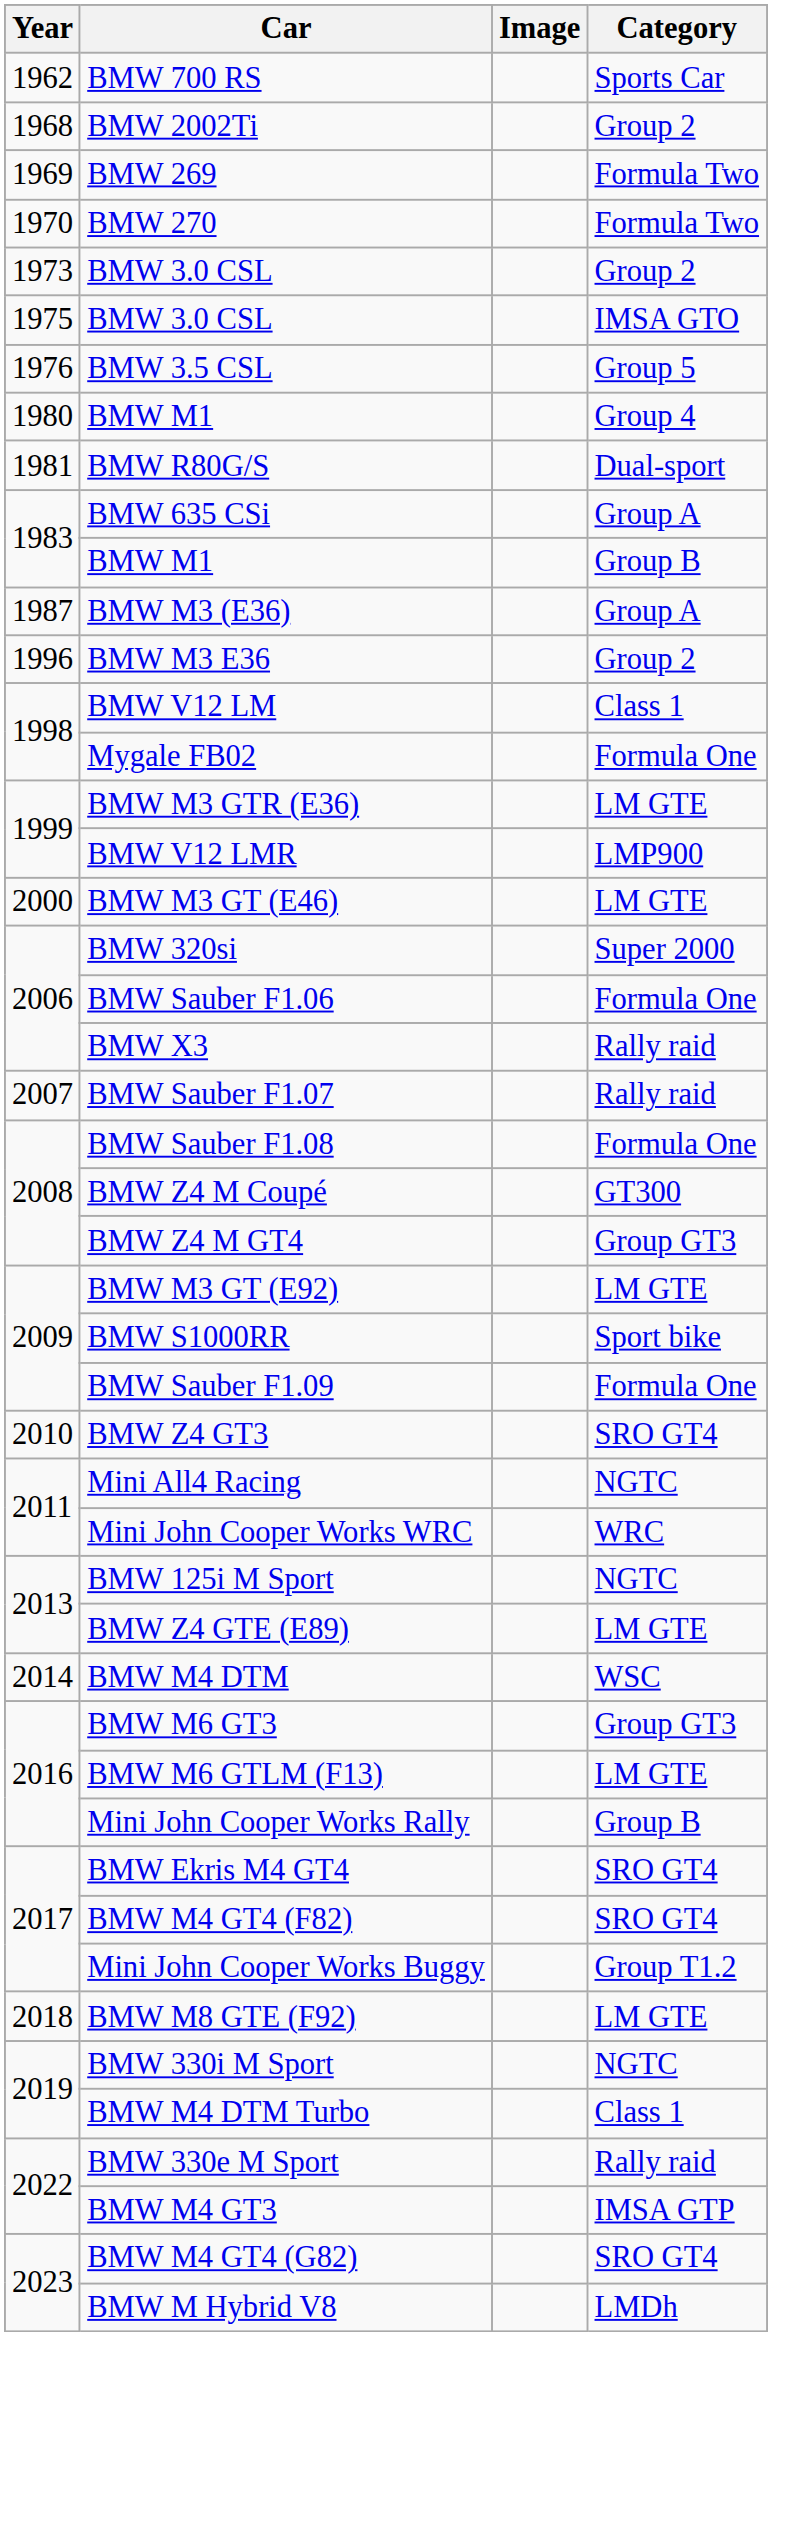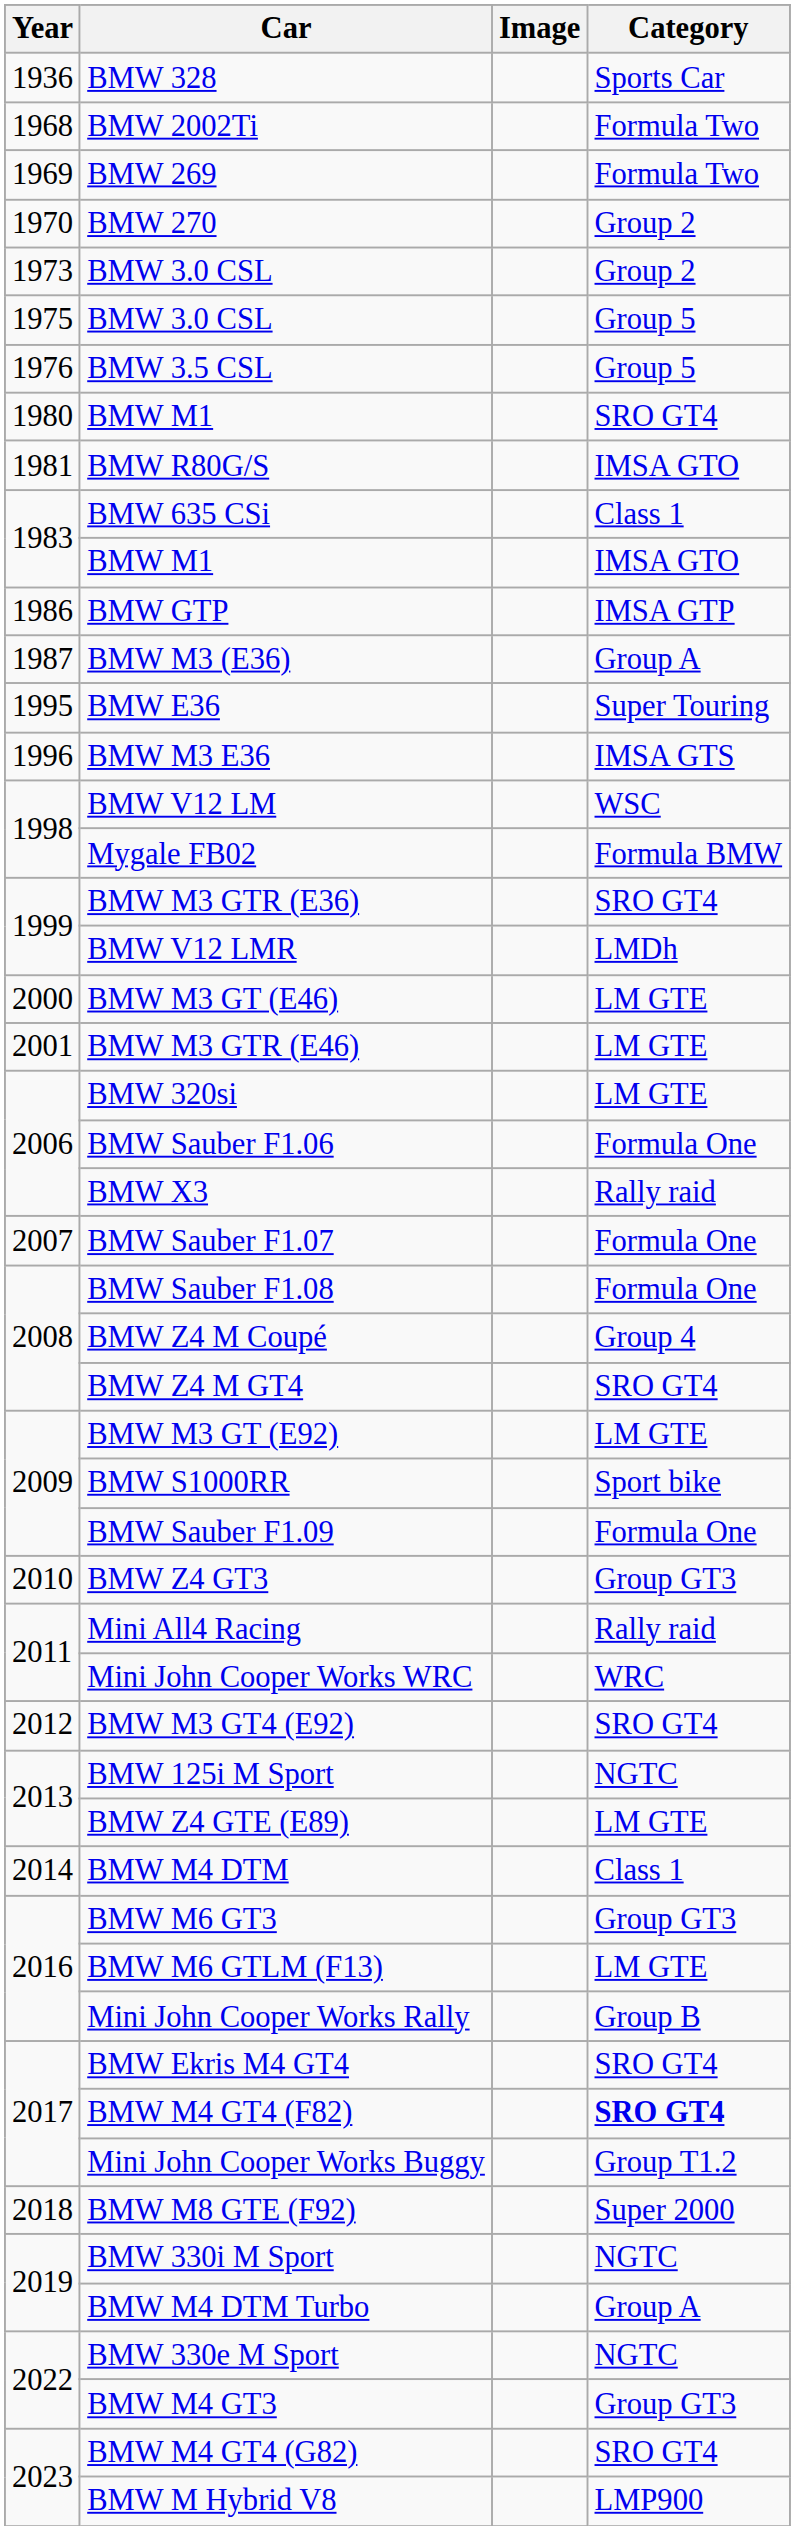+ row: 1936 | BMW 328 | Sports Car
- row: 1962 | BMW 700 RS | Sports Car
BMW 2002Ti | Category: Group 2 -> Formula Two
BMW 270 | Category: Formula Two -> Group 2
1975 / BMW 3.0 CSL | Category: IMSA GTO -> Group 5
1980 / BMW M1 | Category: Group 4 -> SRO GT4
BMW R80G/S | Category: Dual-sport -> IMSA GTO
BMW 635 CSi | Category: Group A -> Class 1
1983 / BMW M1 | Category: Group B -> IMSA GTO
+ row: 1986 | BMW GTP | IMSA GTP
+ row: 1995 | BMW E36 | Super Touring
BMW M3 E36 | Category: Group 2 -> IMSA GTS
BMW V12 LM | Category: Class 1 -> WSC
Mygale FB02 | Category: Formula One -> Formula BMW
BMW M3 GTR (E36) | Category: LM GTE -> SRO GT4
BMW V12 LMR | Category: LMP900 -> LMDh
+ row: 2001 | BMW M3 GTR (E46) | LM GTE
BMW 320si | Category: Super 2000 -> LM GTE
BMW Sauber F1.07 | Category: Rally raid -> Formula One
BMW Z4 M Coupé | Category: GT300 -> Group 4
BMW Z4 M GT4 | Category: Group GT3 -> SRO GT4
BMW Z4 GT3 | Category: SRO GT4 -> Group GT3
Mini All4 Racing | Category: NGTC -> Rally raid
+ row: 2012 | BMW M3 GT4 (E92) | SRO GT4
BMW M4 DTM | Category: WSC -> Class 1
BMW M4 GT4 (F82) | Category: normal -> bold
BMW M8 GTE (F92) | Category: LM GTE -> Super 2000
BMW M4 DTM Turbo | Category: Class 1 -> Group A
BMW 330e M Sport | Category: Rally raid -> NGTC
BMW M4 GT3 | Category: IMSA GTP -> Group GT3
BMW M Hybrid V8 | Category: LMDh -> LMP900
